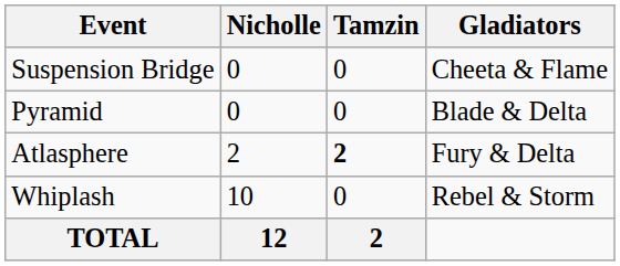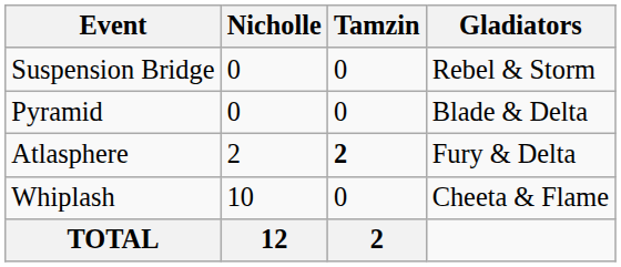Suspension Bridge | Gladiators: Cheeta & Flame -> Rebel & Storm
Whiplash | Gladiators: Rebel & Storm -> Cheeta & Flame
